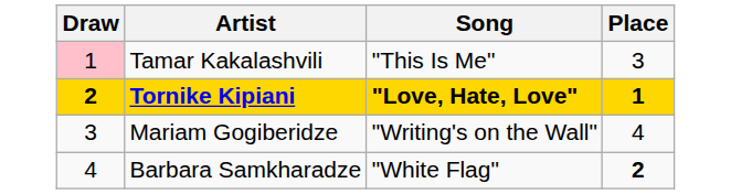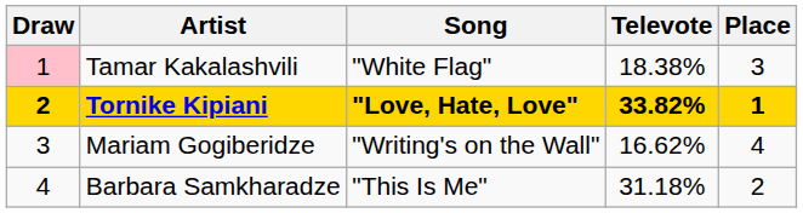+ column: Televote | 18.38% | 33.82% | 16.62% | 31.18%
Tamar Kakalashvili | Song: "This Is Me" -> "White Flag"
Barbara Samkharadze | Song: "White Flag" -> "This Is Me"
Barbara Samkharadze | Place: bold -> normal
